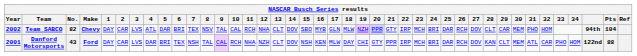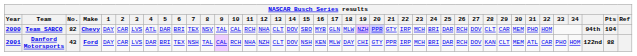Team SABCO | Year: 2002 -> 2000
